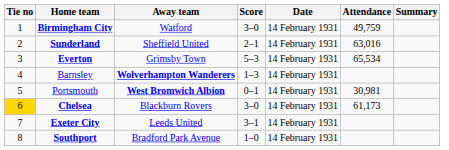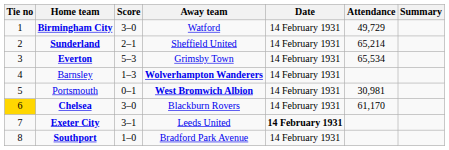columns swapped: Score <-> Away team
Birmingham City | Attendance: 49,759 -> 49,729
Sunderland | Attendance: 63,016 -> 65,214
Chelsea | Attendance: 61,173 -> 61,170
Exeter City | Date: normal -> bold
